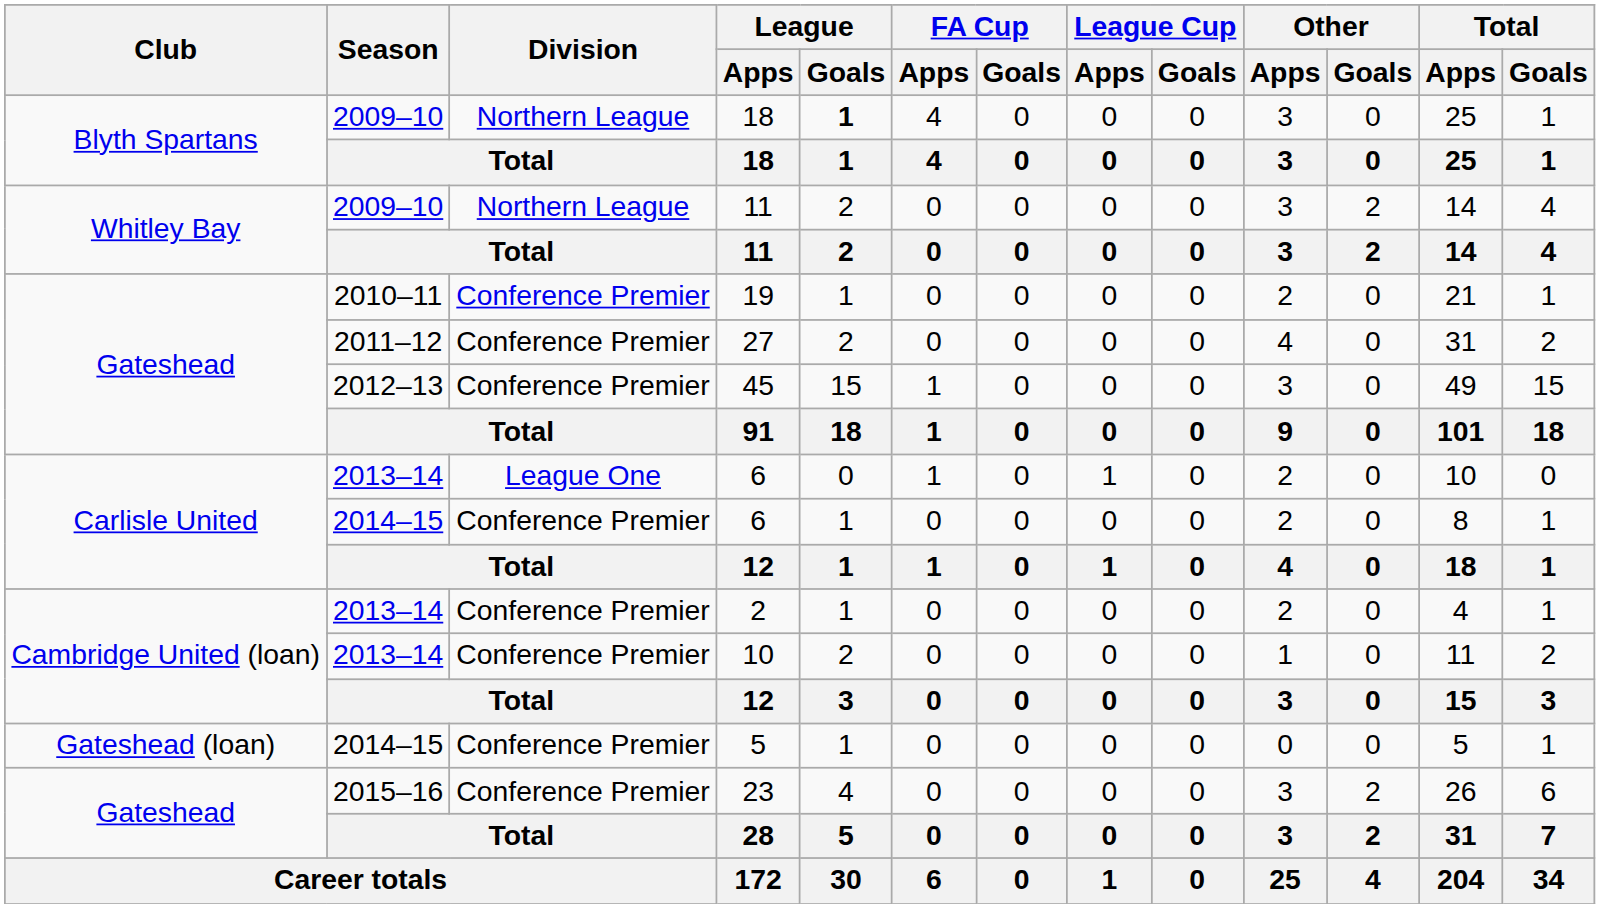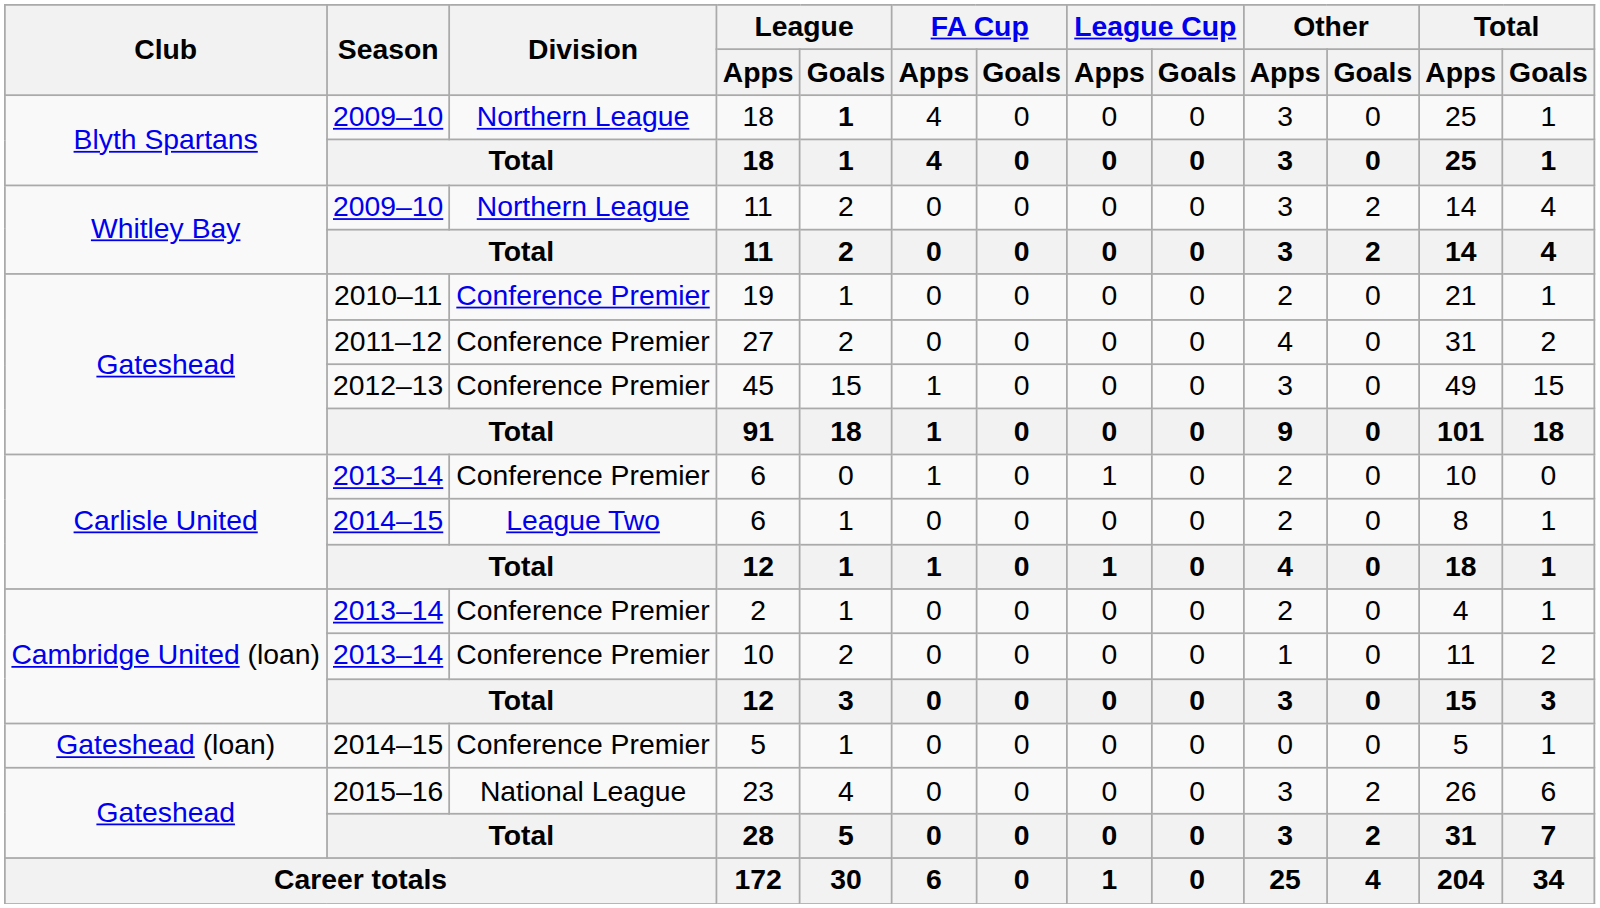2013–14 / 6 | Division: League One -> Conference Premier
2014–15 / 6 | Division: Conference Premier -> League Two
23 | Division: Conference Premier -> National League
